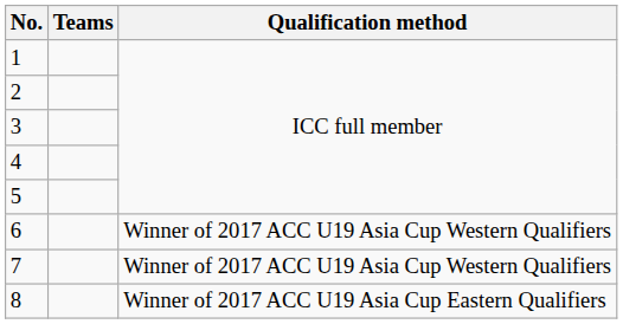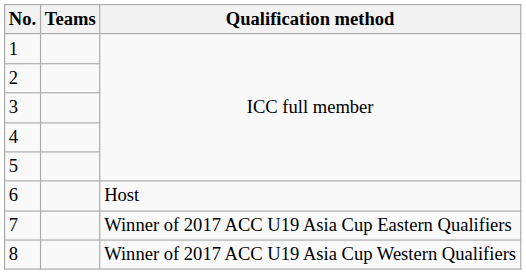6 | Qualification method: Winner of 2017 ACC U19 Asia Cup Western Qualifiers -> Host
7 | Qualification method: Winner of 2017 ACC U19 Asia Cup Western Qualifiers -> Winner of 2017 ACC U19 Asia Cup Eastern Qualifiers
8 | Qualification method: Winner of 2017 ACC U19 Asia Cup Eastern Qualifiers -> Winner of 2017 ACC U19 Asia Cup Western Qualifiers
